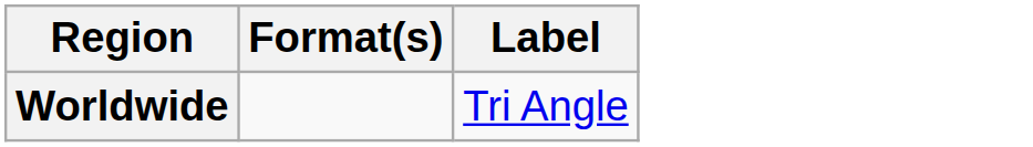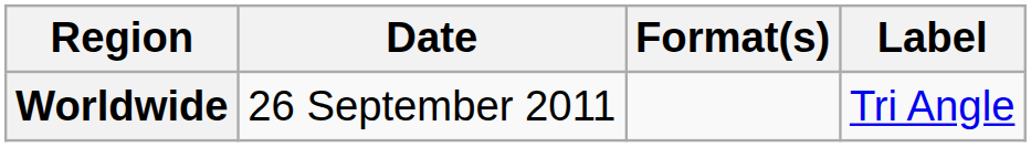+ column: Date | 26 September 2011
